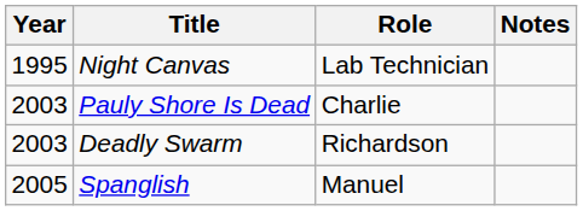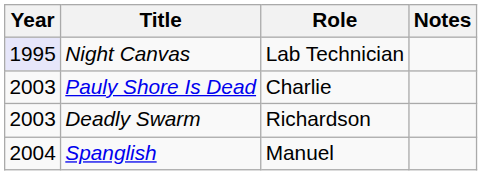Night Canvas | Year: no background -> lavender background
Spanglish | Year: 2005 -> 2004
